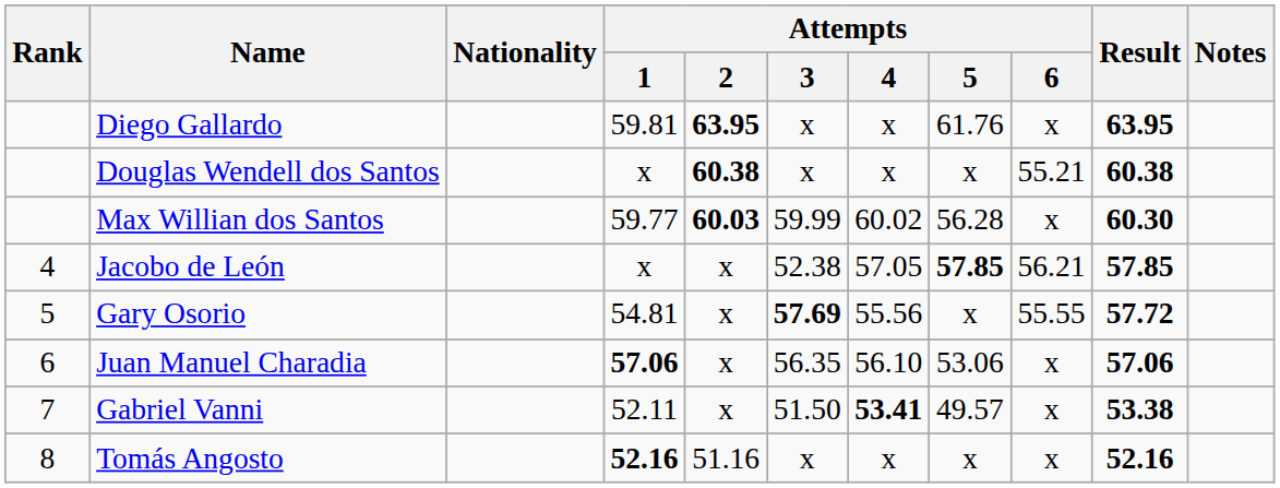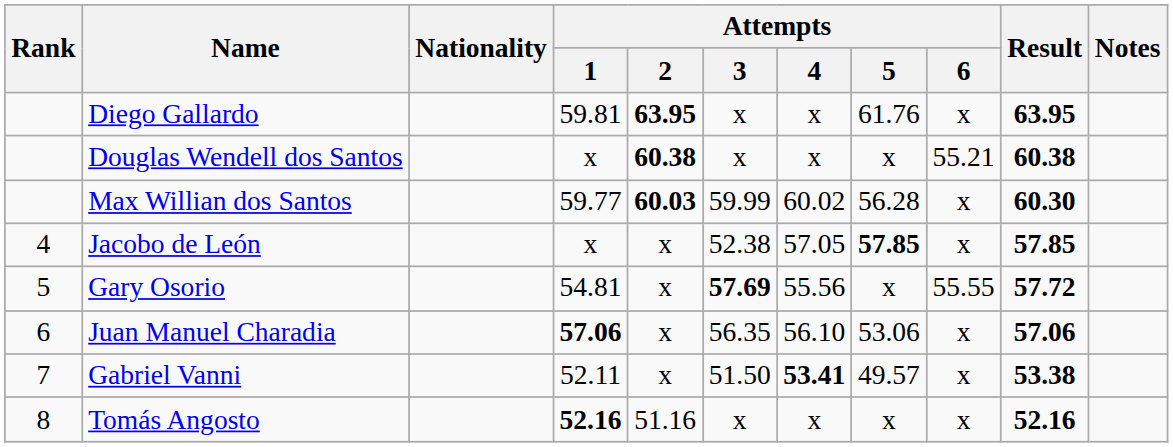Jacobo de León | Attempts / 6: 56.21 -> x
